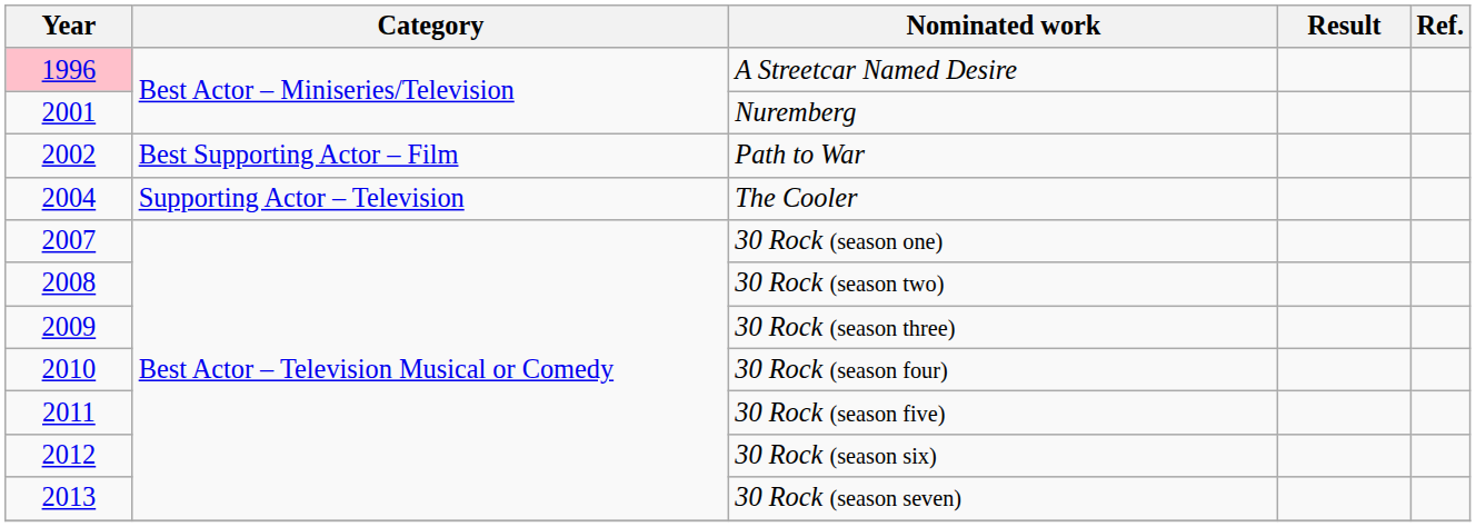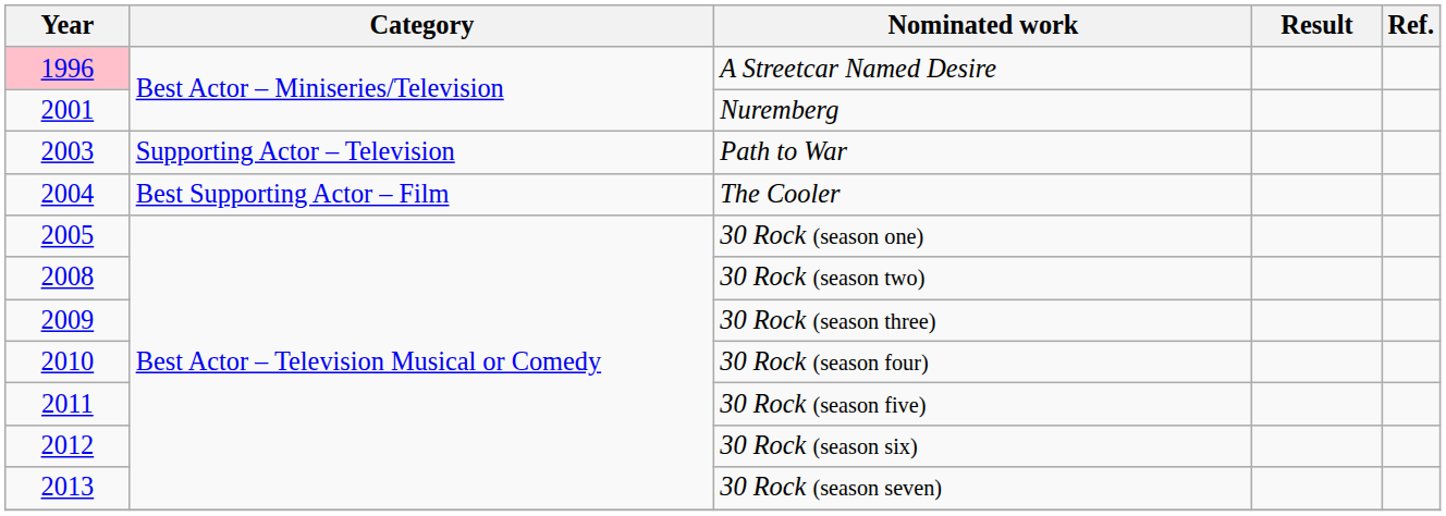Path to War | Year: 2002 -> 2003
Path to War | Category: Best Supporting Actor – Film -> Supporting Actor – Television
The Cooler | Category: Supporting Actor – Television -> Best Supporting Actor – Film
30 Rock (season one) | Year: 2007 -> 2005
